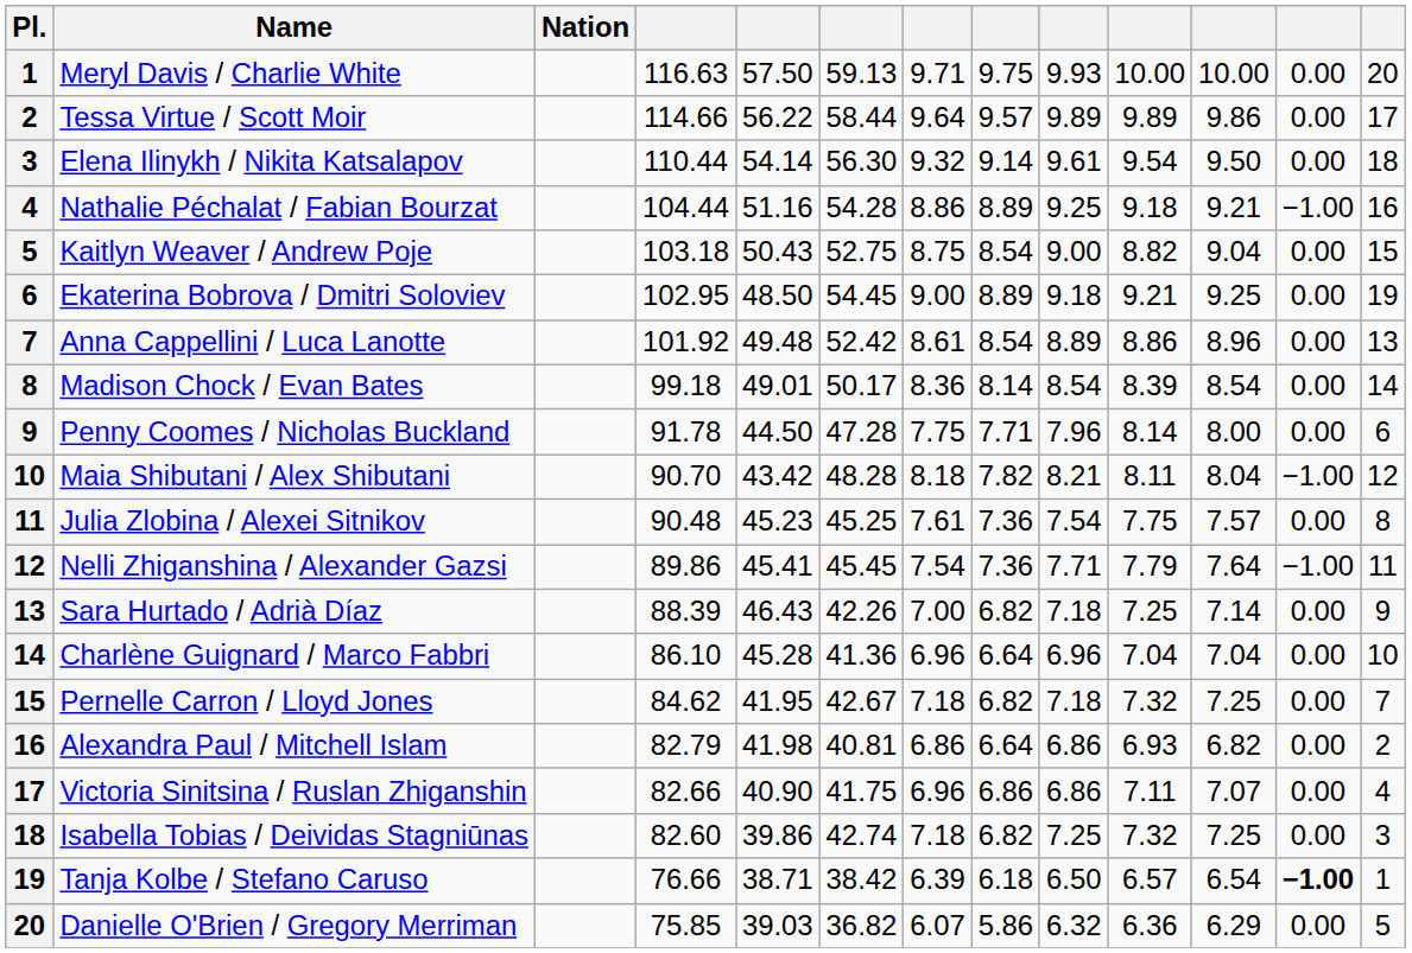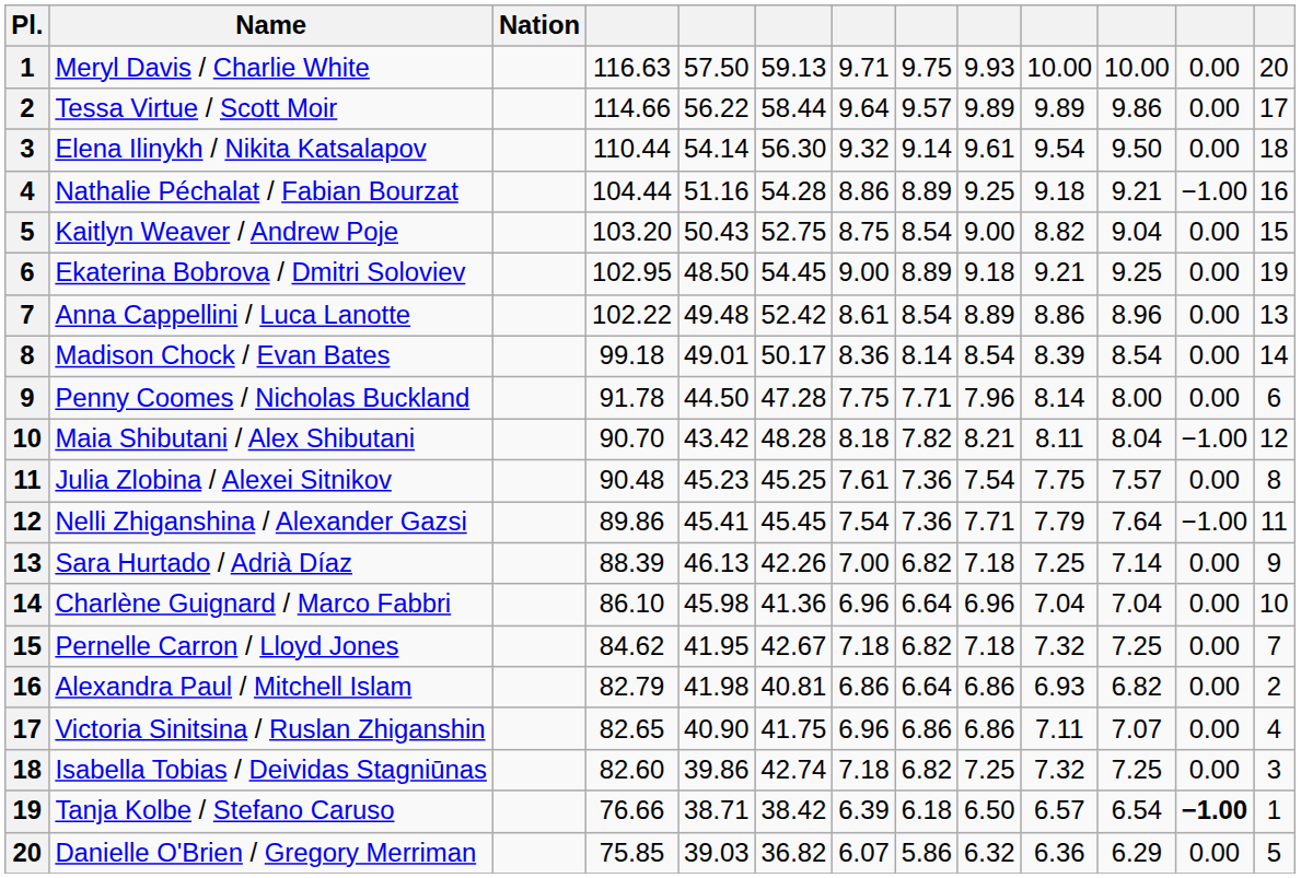Kaitlyn Weaver / Andrew Poje | column 4: 103.18 -> 103.20
Anna Cappellini / Luca Lanotte | column 4: 101.92 -> 102.22
Sara Hurtado / Adrià Díaz | column 5: 46.43 -> 46.13
Charlène Guignard / Marco Fabbri | column 5: 45.28 -> 45.98
Victoria Sinitsina / Ruslan Zhiganshin | column 4: 82.66 -> 82.65
